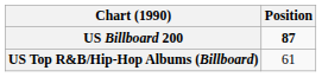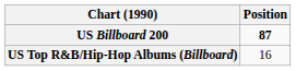US Top R&B/Hip-Hop Albums (Billboard) | Position: 61 -> 16
